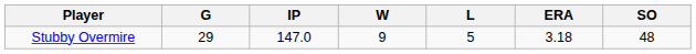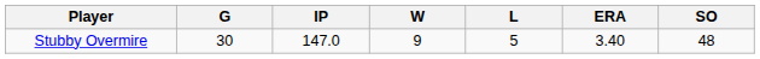Stubby Overmire | G: 29 -> 30
Stubby Overmire | ERA: 3.18 -> 3.40
